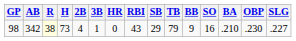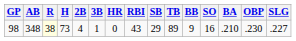98 | AB: 342 -> 348
98 | TB: 79 -> 89
